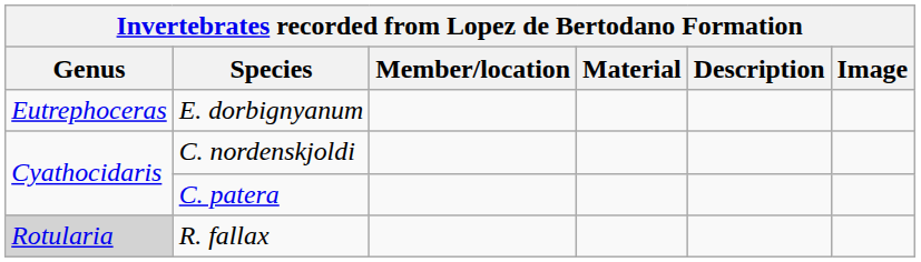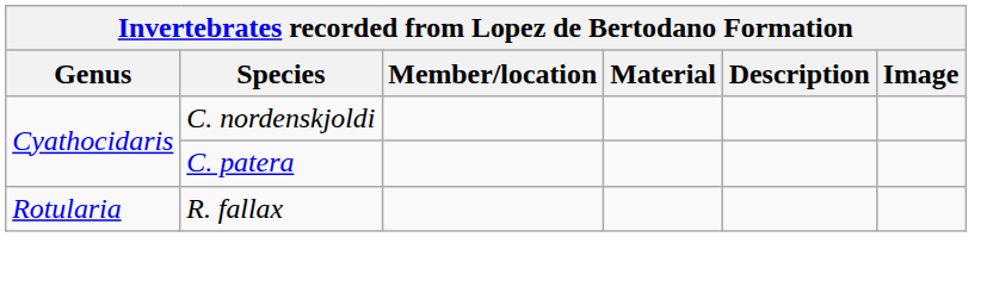- row: Eutrephoceras | E. dorbignyanum
R. fallax | Genus: lightgrey background -> no background
